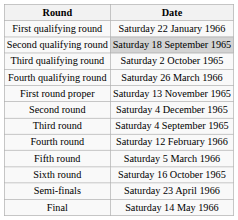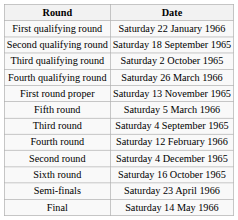Second qualifying round | Date: lightgrey background -> no background
rows swapped: Second round <-> Fifth round
